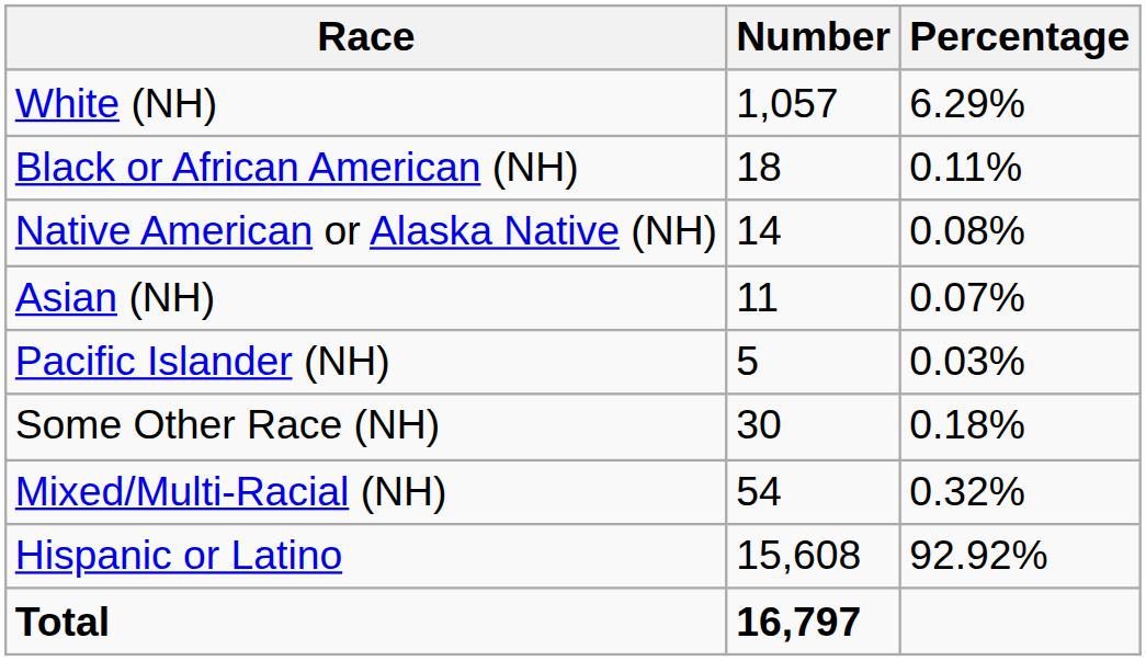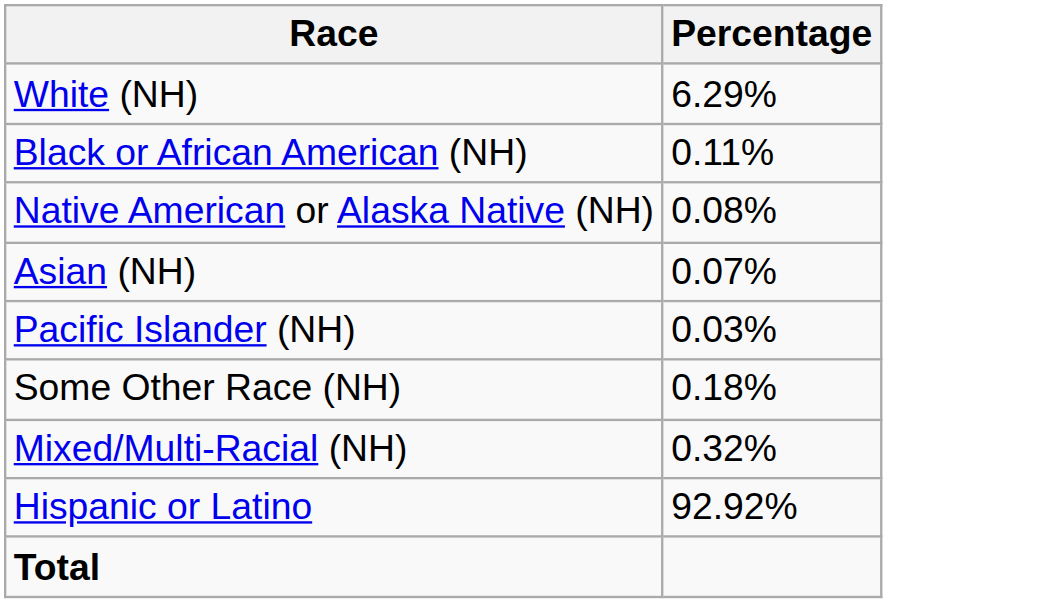- column: Number | 1,057 | 18 | 14 | 11 | 5 | 30 | 54 | 15,608 | 16,797
